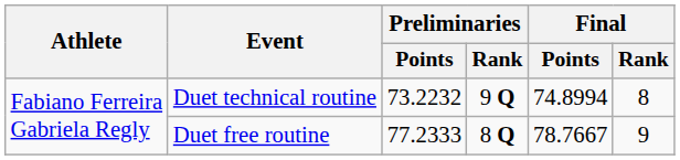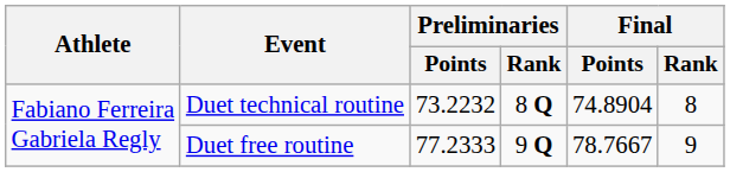Duet technical routine | Preliminaries / Rank: 9 Q -> 8 Q
Duet technical routine | Final / Points: 74.8994 -> 74.8904
Duet free routine | Preliminaries / Rank: 8 Q -> 9 Q
